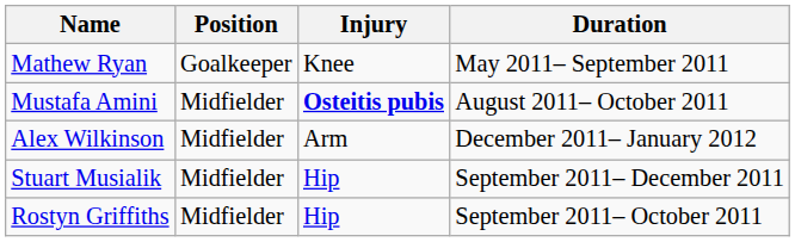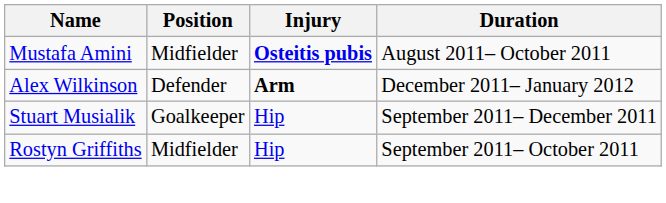- row: Mathew Ryan | Goalkeeper | Knee | May 2011– September 2011
Alex Wilkinson | Position: Midfielder -> Defender
Alex Wilkinson | Injury: normal -> bold
Stuart Musialik | Position: Midfielder -> Goalkeeper
